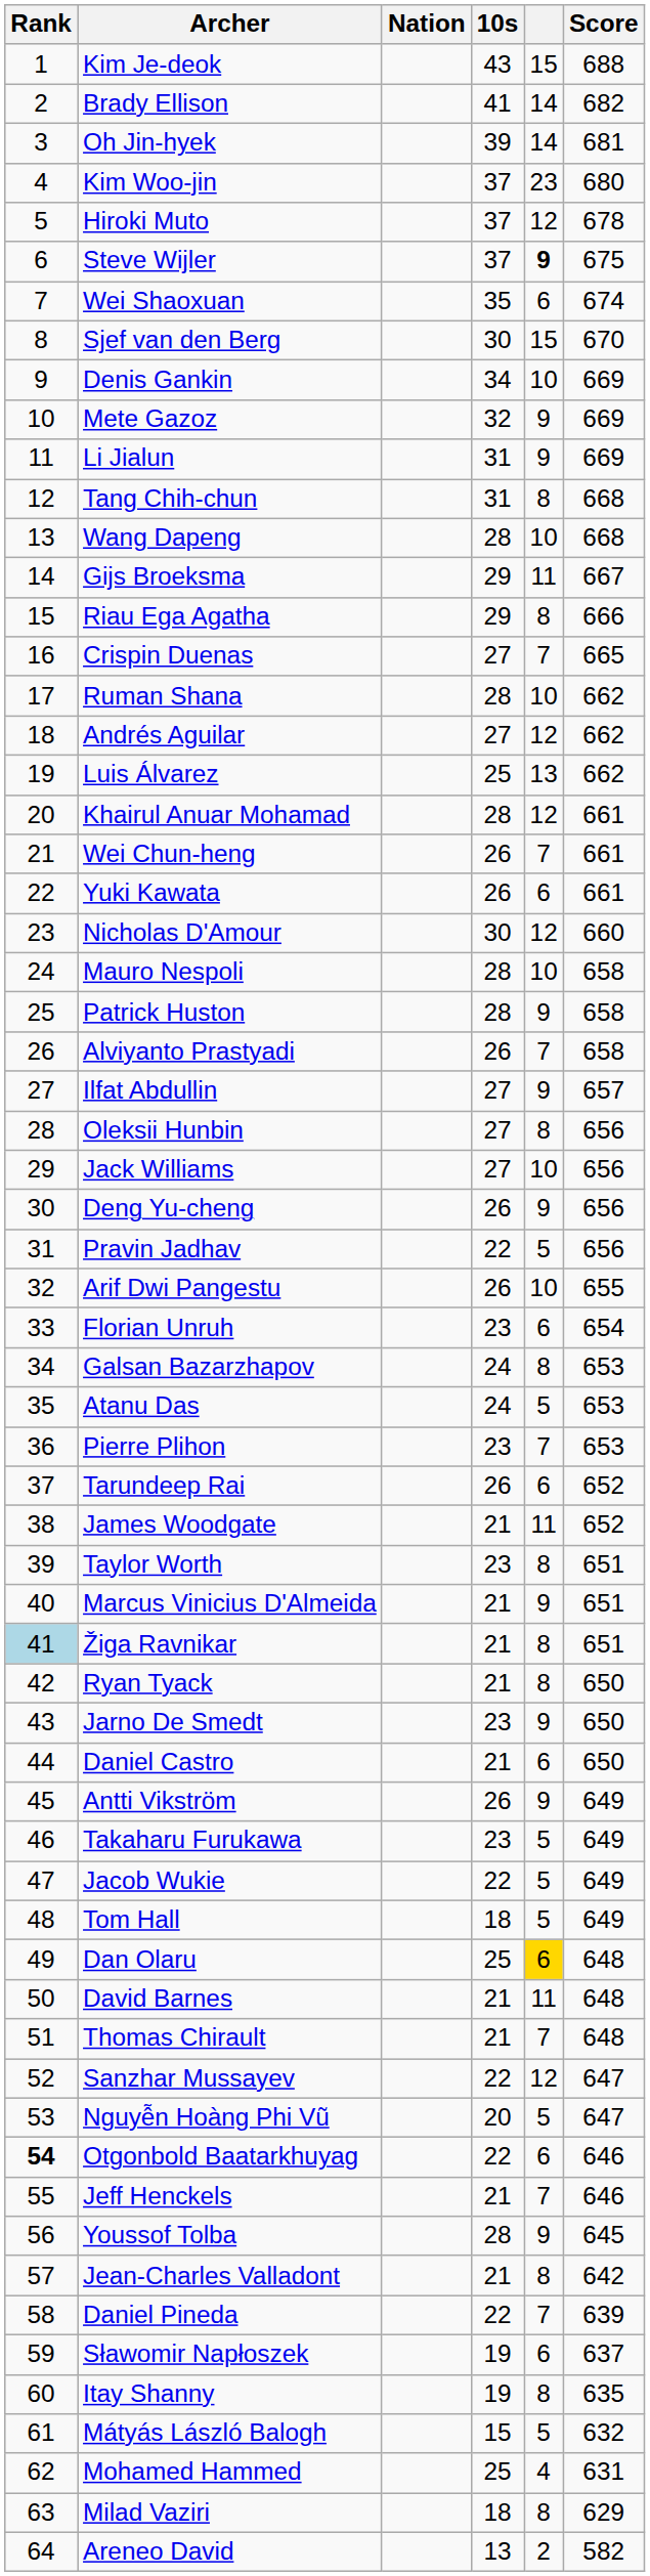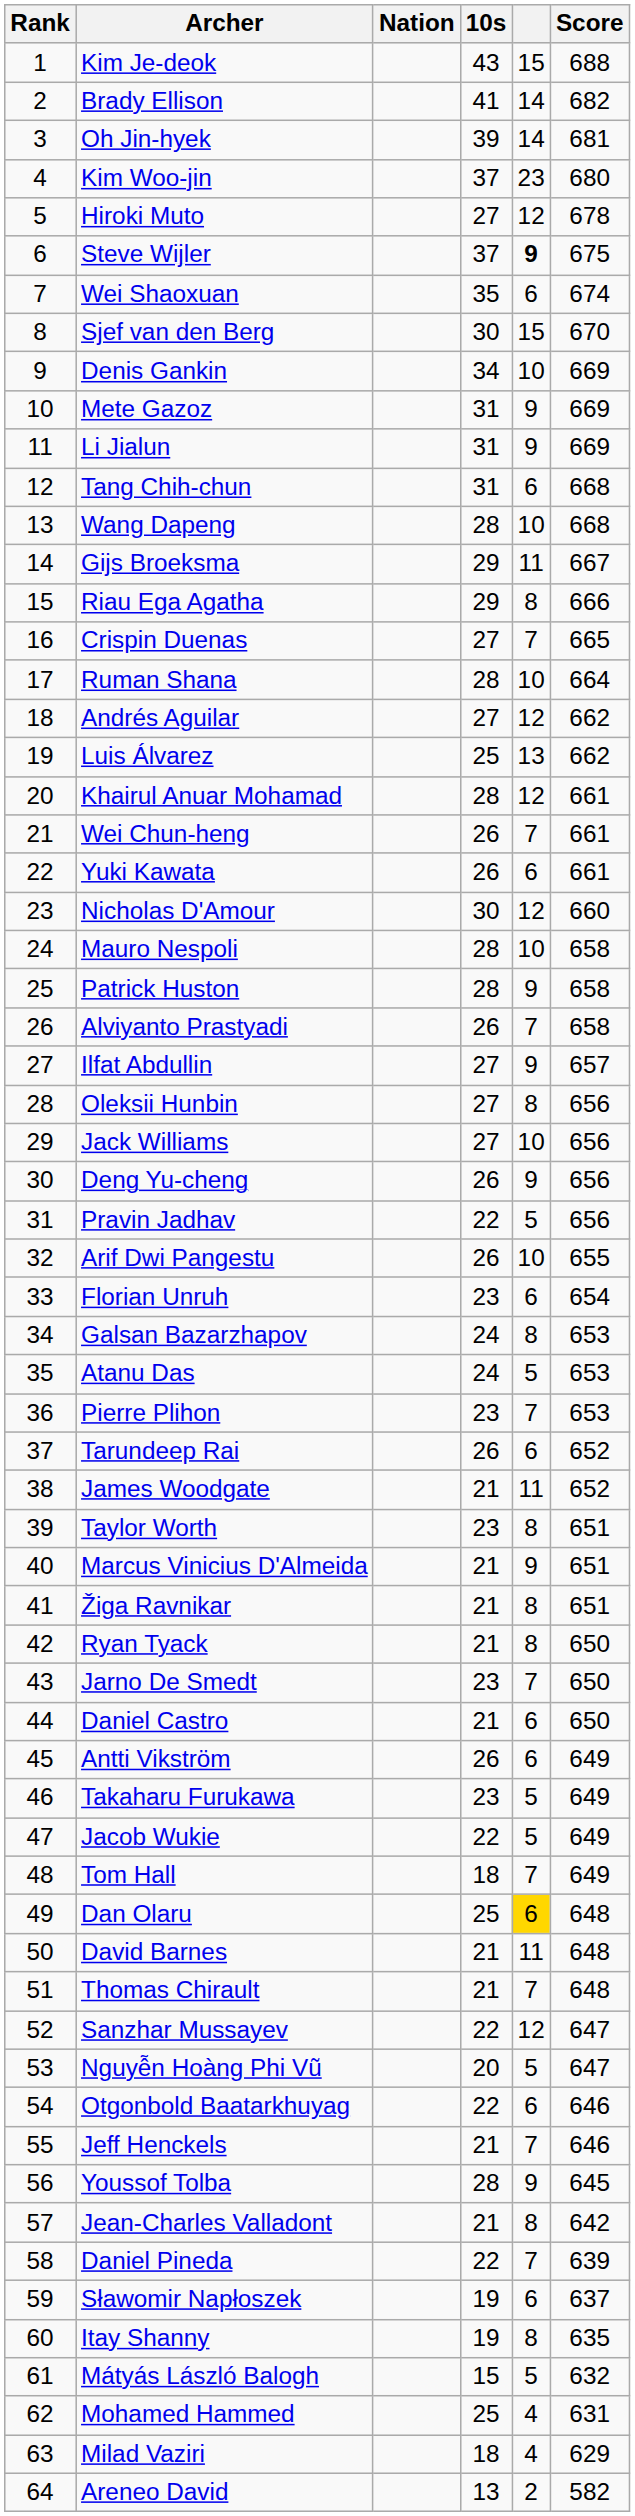Hiroki Muto | 10s: 37 -> 27
Mete Gazoz | 10s: 32 -> 31
Tang Chih-chun | column 5: 8 -> 6
Ruman Shana | Score: 662 -> 664
Žiga Ravnikar | Rank: lightblue background -> no background
Jarno De Smedt | column 5: 9 -> 7
Antti Vikström | column 5: 9 -> 6
Tom Hall | column 5: 5 -> 7
Otgonbold Baatarkhuyag | Rank: bold -> normal
Milad Vaziri | column 5: 8 -> 4
